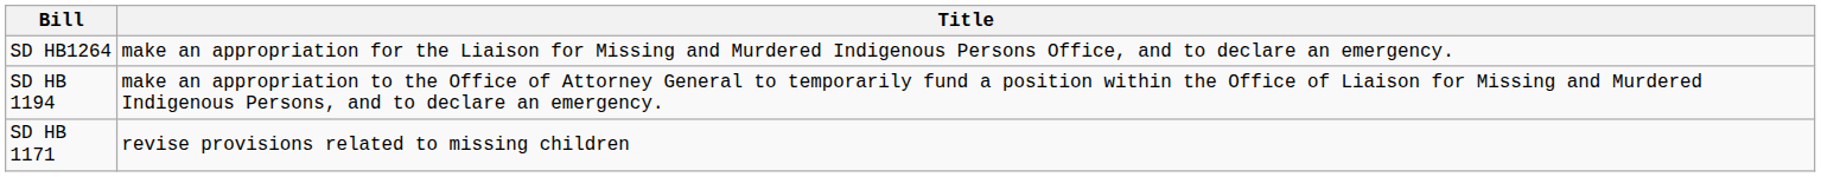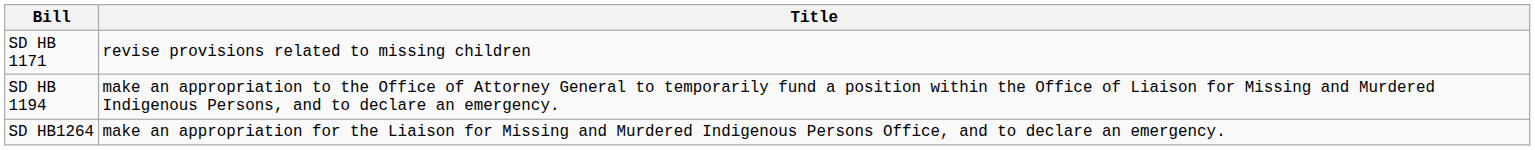rows swapped: SD HB 1171 <-> SD HB1264
